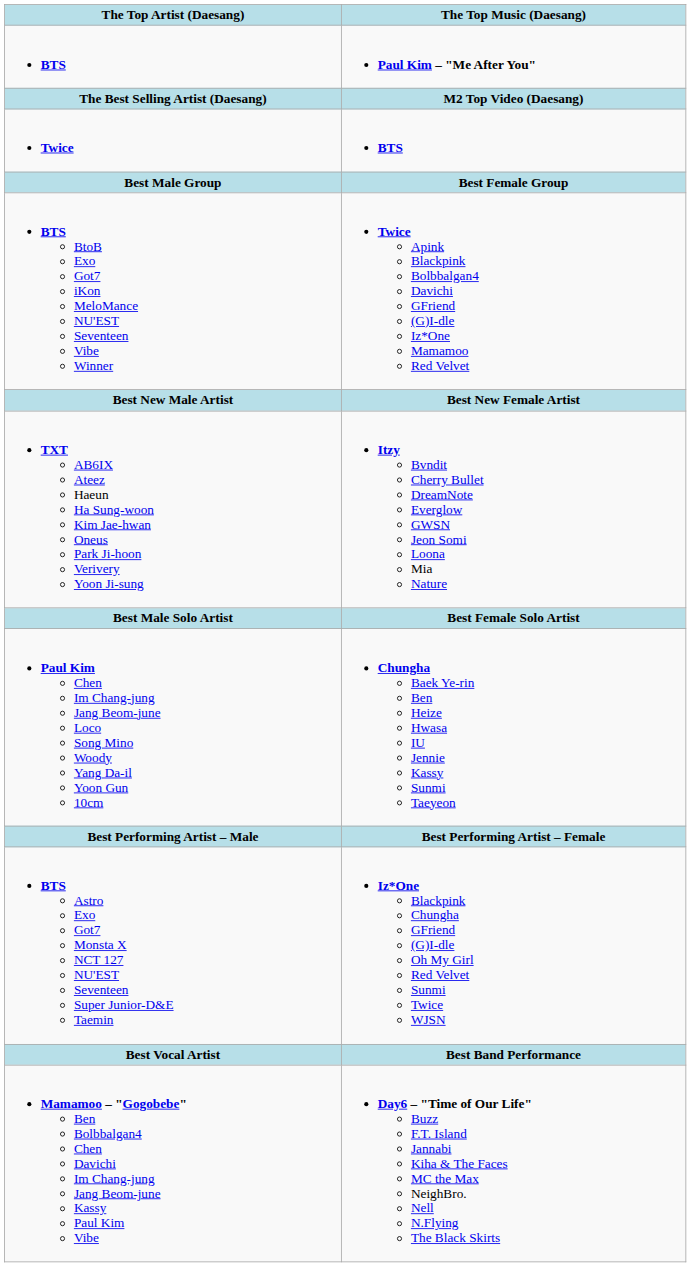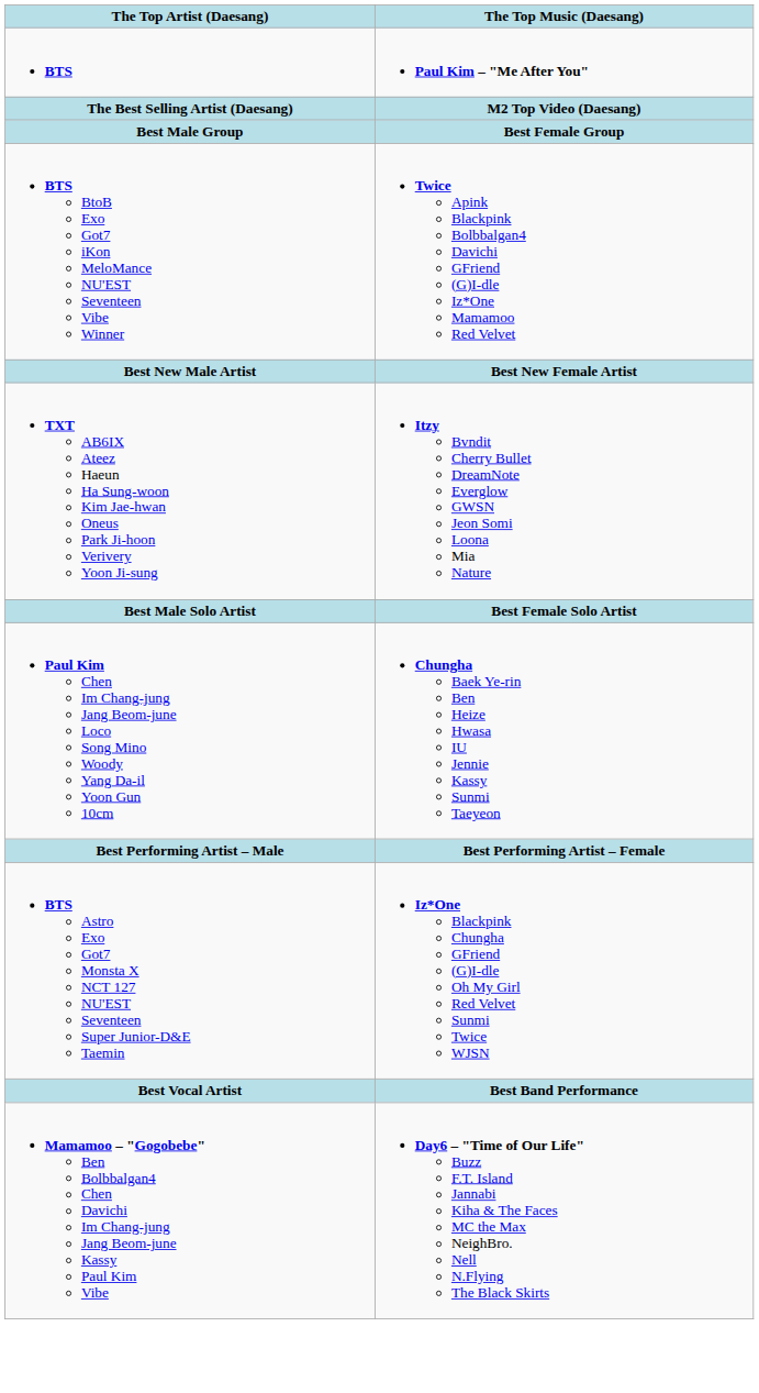- row: Twice | BTS
